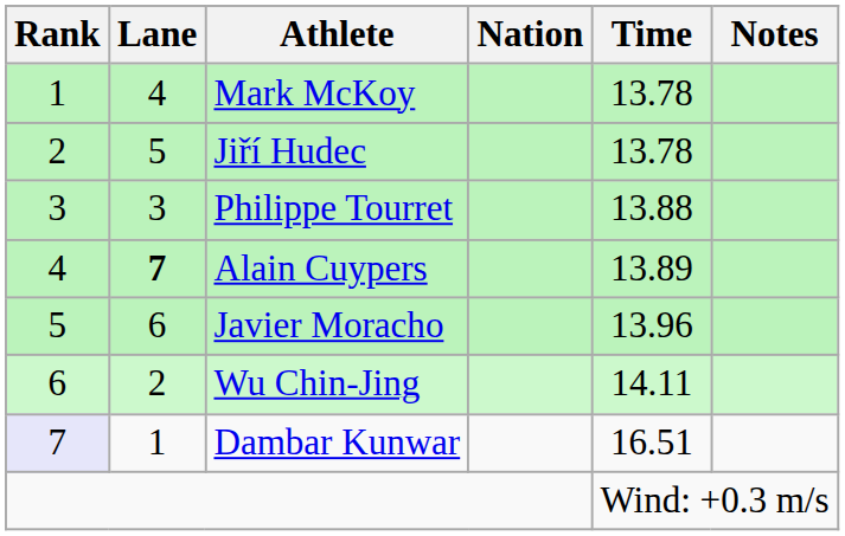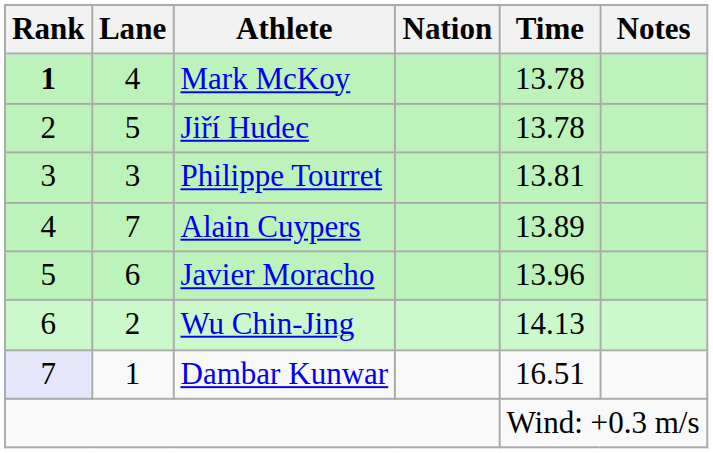Mark McKoy | Rank: normal -> bold
Philippe Tourret | Time: 13.88 -> 13.81
Alain Cuypers | Lane: bold -> normal
Wu Chin-Jing | Time: 14.11 -> 14.13
